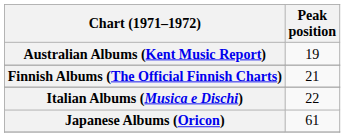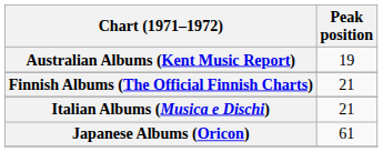Italian Albums (Musica e Dischi) | Peak position: 22 -> 21
